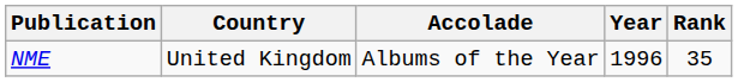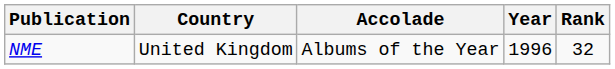NME | Rank: 35 -> 32
